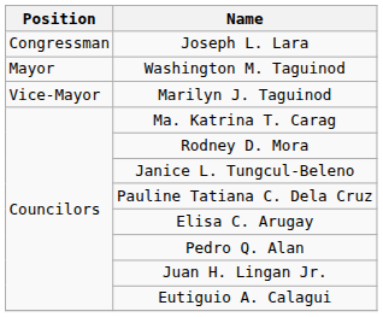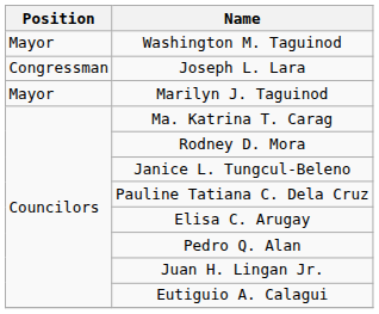rows swapped: Joseph L. Lara <-> Washington M. Taguinod
Marilyn J. Taguinod | Position: Vice-Mayor -> Mayor
